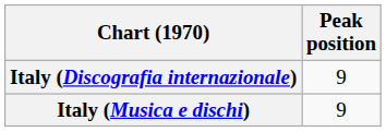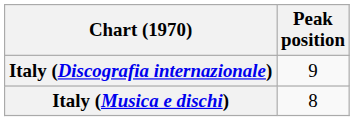Italy (Musica e dischi) | Peak position: 9 -> 8
